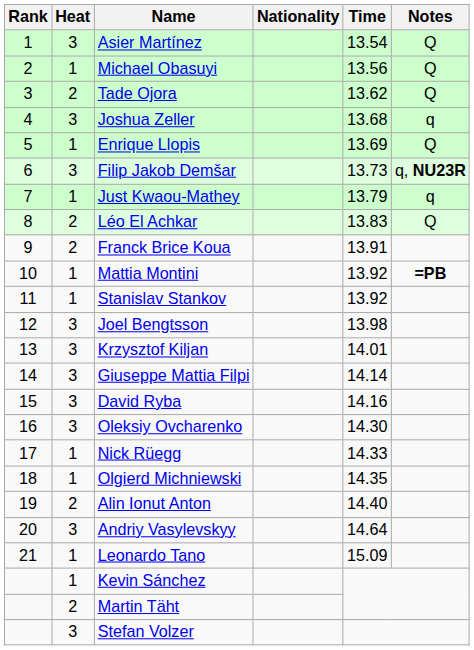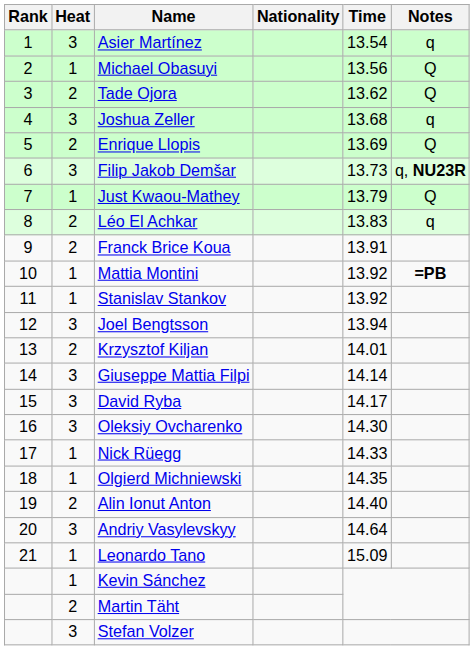Asier Martínez | Notes: Q -> q
Enrique Llopis | Heat: 1 -> 2
Just Kwaou-Mathey | Notes: q -> Q
Léo El Achkar | Notes: Q -> q
Joel Bengtsson | Time: 13.98 -> 13.94
Krzysztof Kiljan | Heat: 3 -> 2
David Ryba | Time: 14.16 -> 14.17
